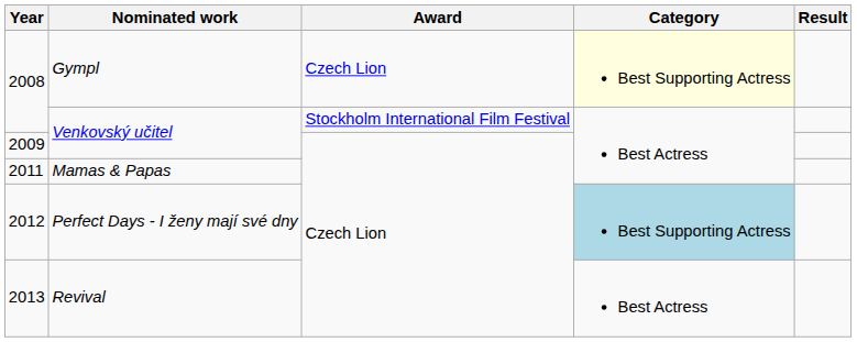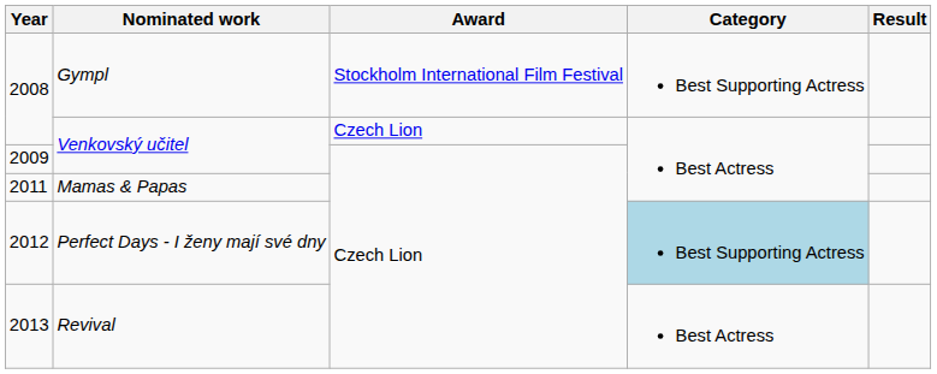2008 / Gympl | Award: Czech Lion -> Stockholm International Film Festival
2008 / Gympl | Category: lightyellow background -> no background
2008 / Venkovský učitel | Award: Stockholm International Film Festival -> Czech Lion
